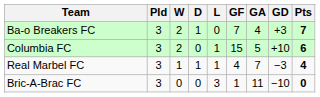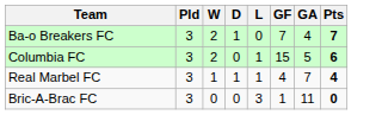- column: GD | +3 | +10 | −3 | −10
